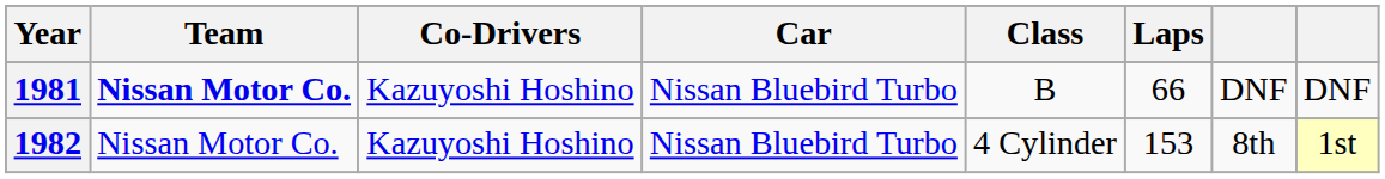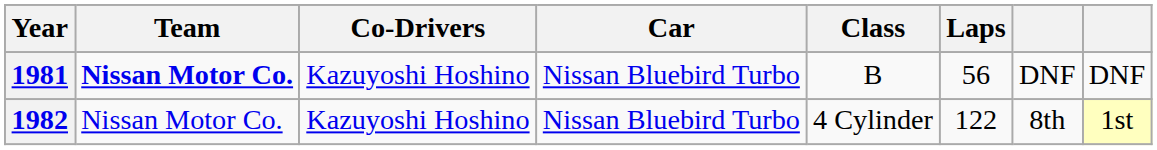1981 | Laps: 66 -> 56
1982 | Laps: 153 -> 122
